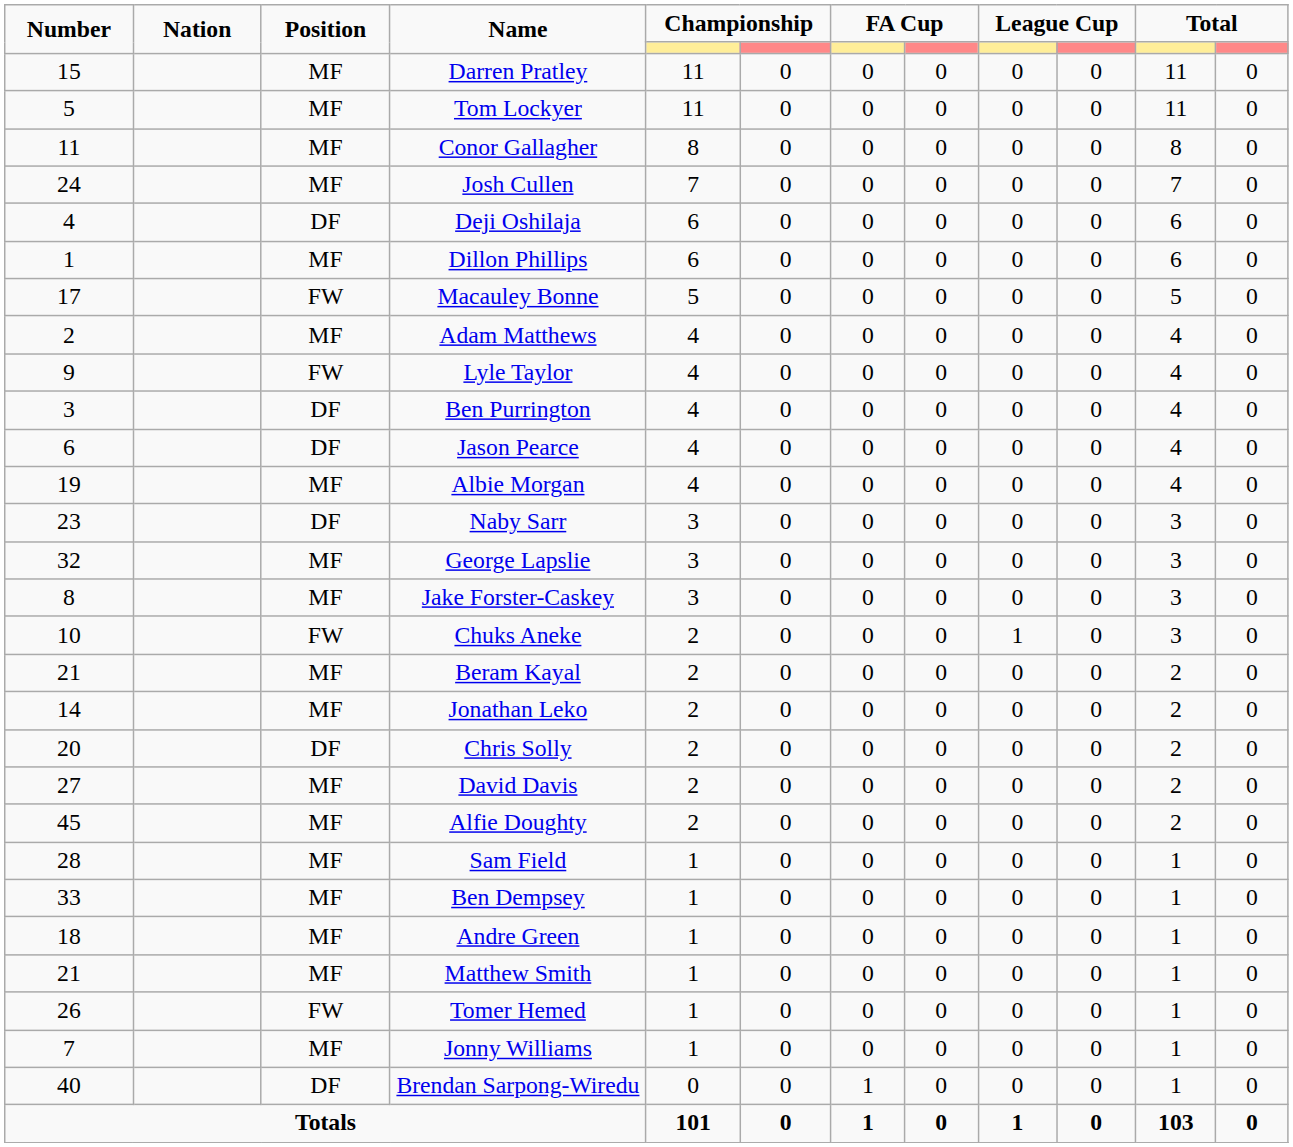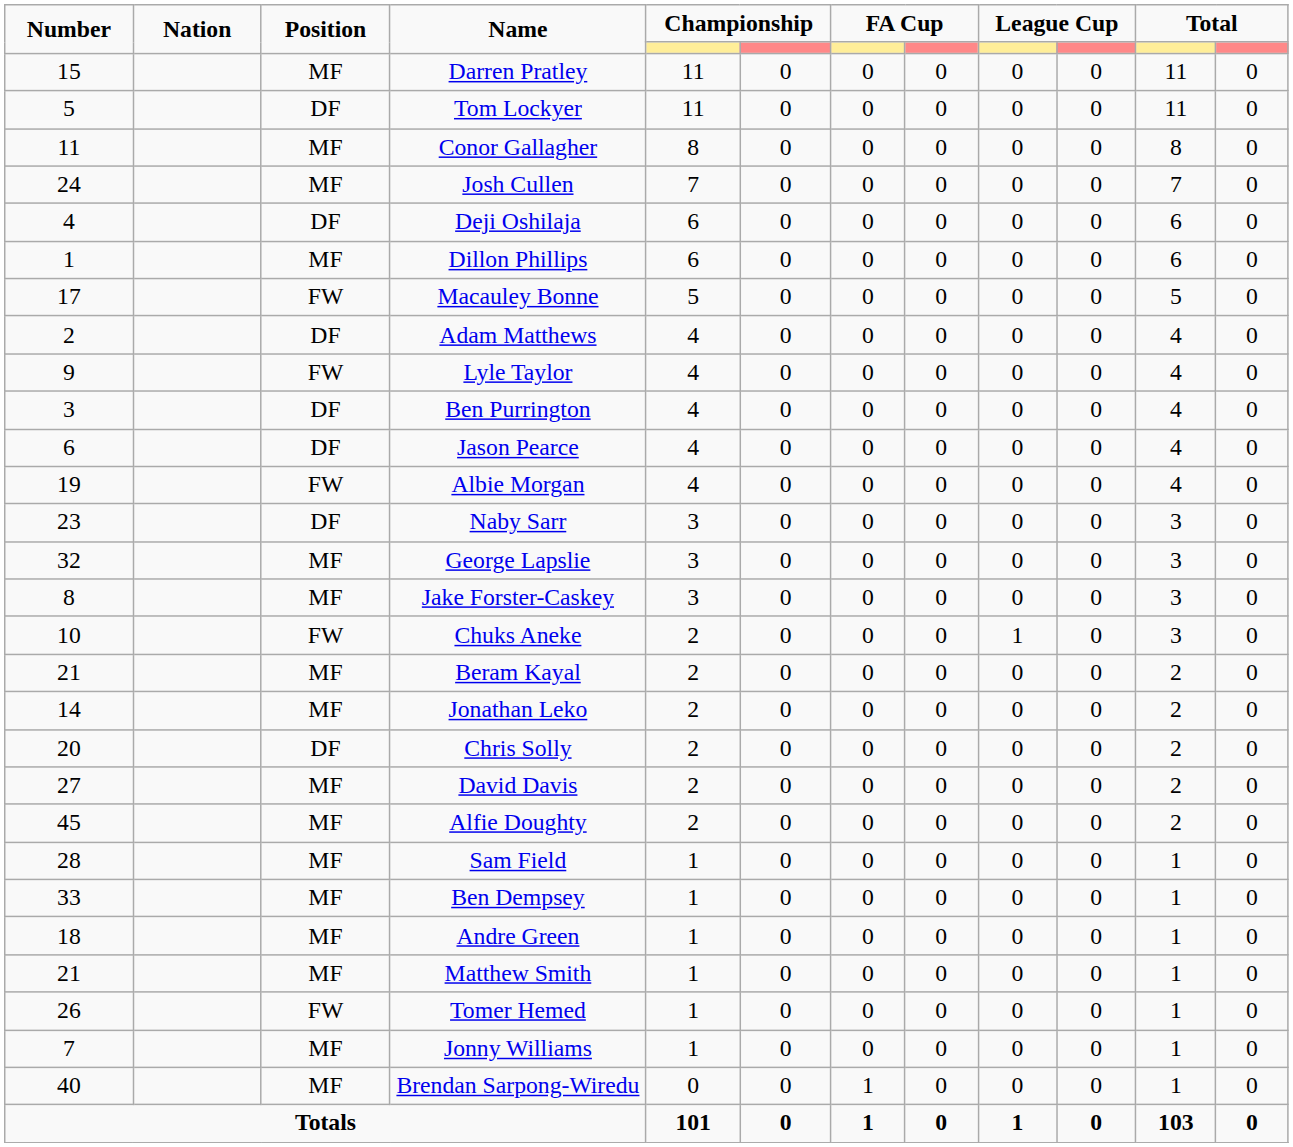Tom Lockyer | Position: MF -> DF
Adam Matthews | Position: MF -> DF
Albie Morgan | Position: MF -> FW
Brendan Sarpong-Wiredu | Position: DF -> MF
